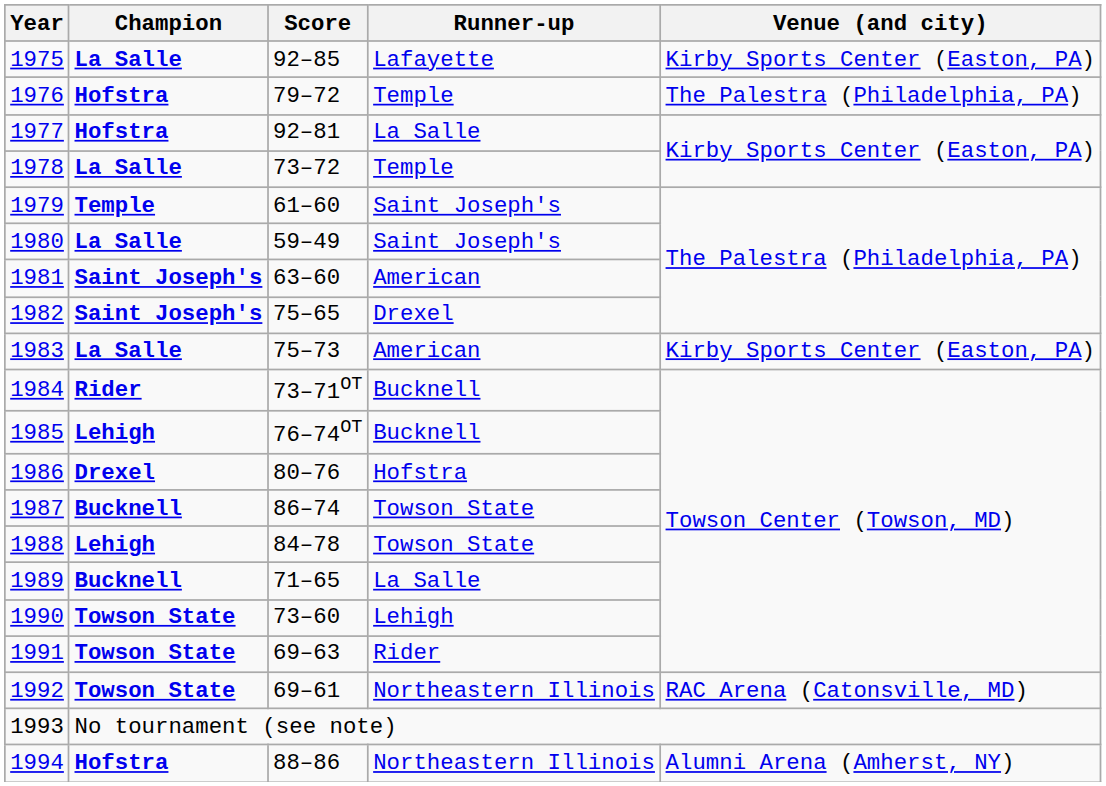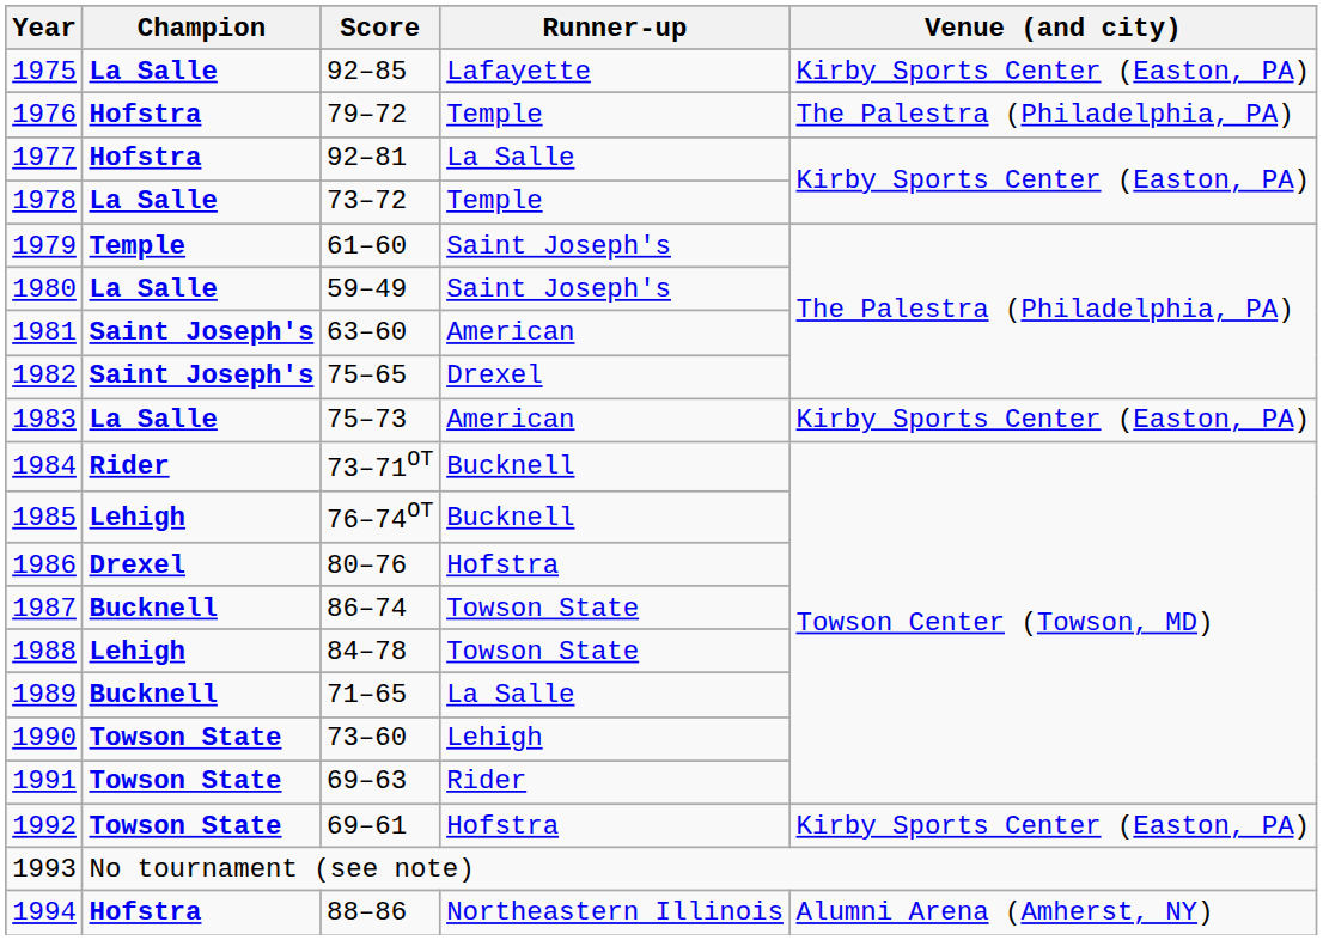1992 | Runner-up: Northeastern Illinois -> Hofstra
1992 | Venue (and city): RAC Arena (Catonsville, MD) -> Kirby Sports Center (Easton, PA)
